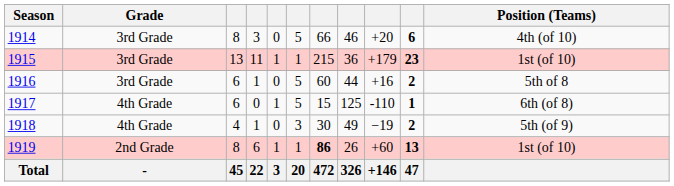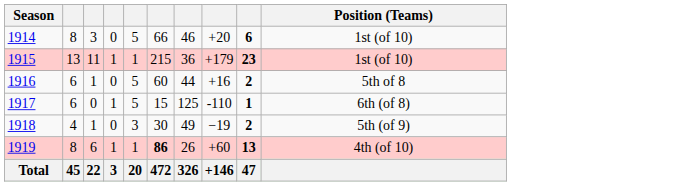- column: Grade | 3rd Grade | 3rd Grade | 3rd Grade | 4th Grade | 4th Grade | 2nd Grade | -
1914 | Position (Teams): 4th (of 10) -> 1st (of 10)
1919 | Position (Teams): 1st (of 10) -> 4th (of 10)
